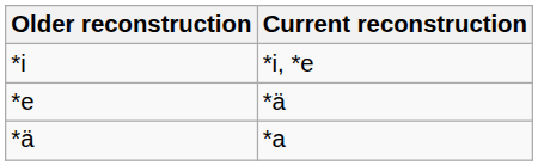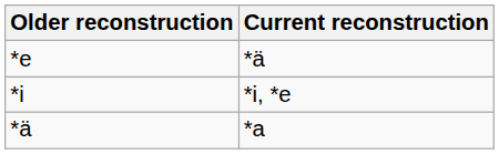rows swapped: *i <-> *e
